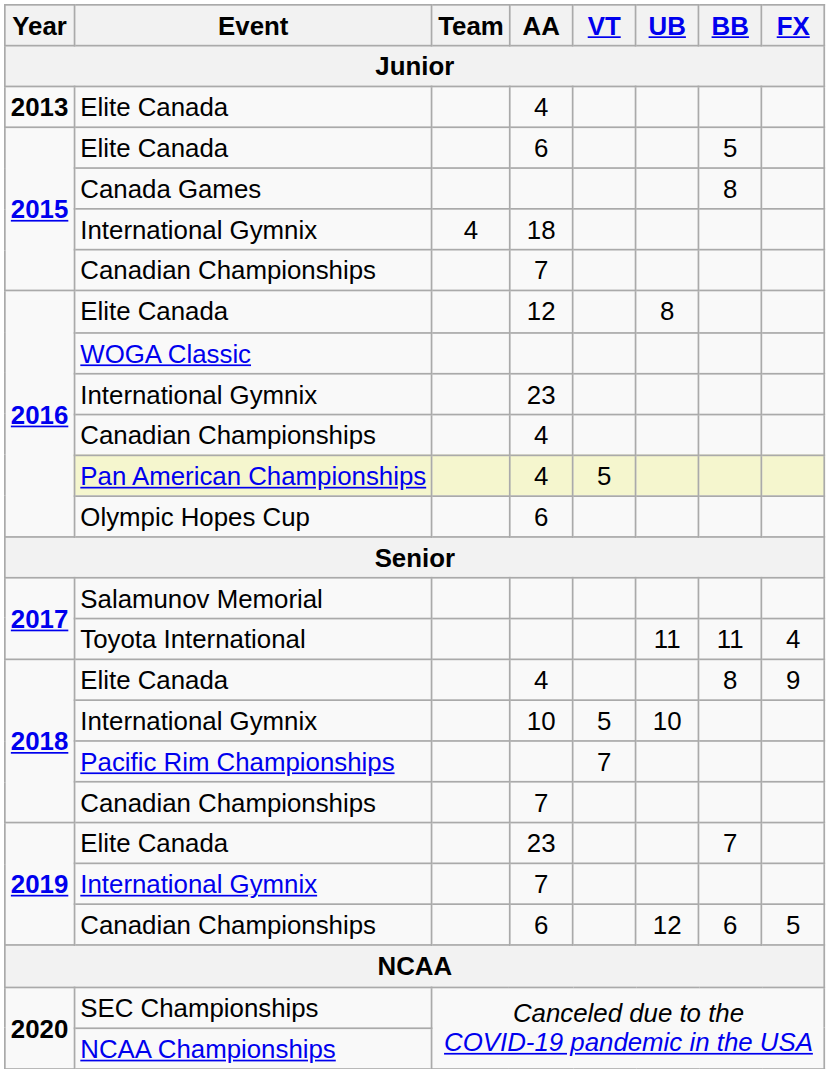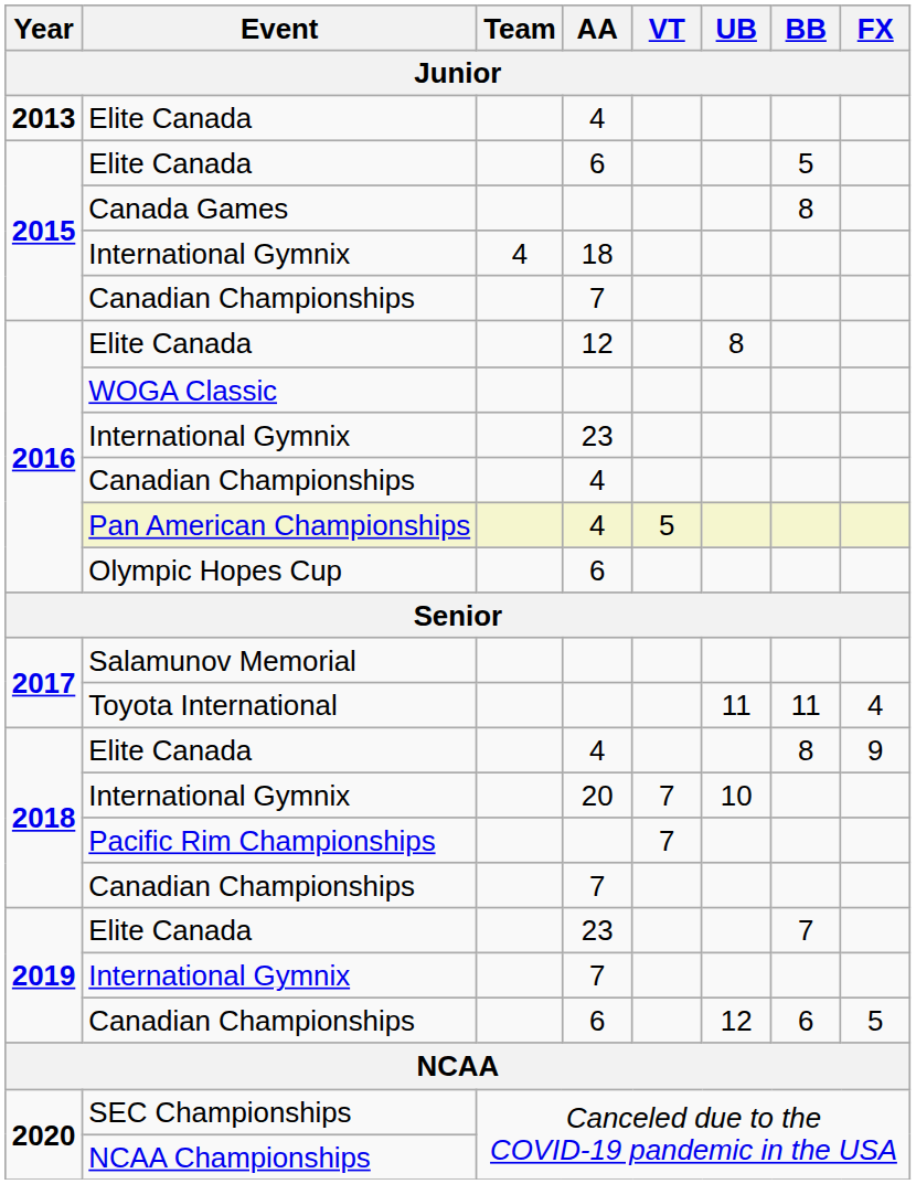2018 / International Gymnix | AA: 10 -> 20
2018 / International Gymnix | VT: 5 -> 7
